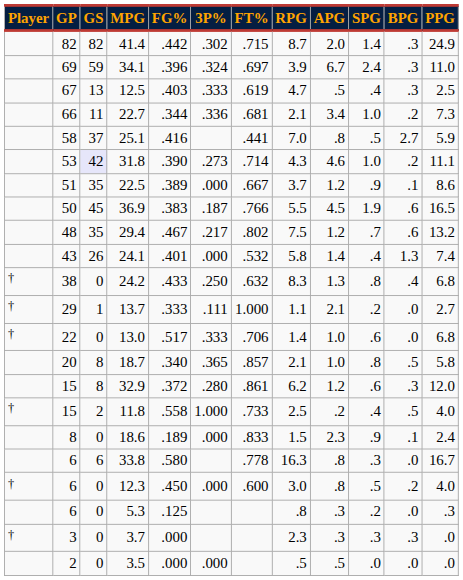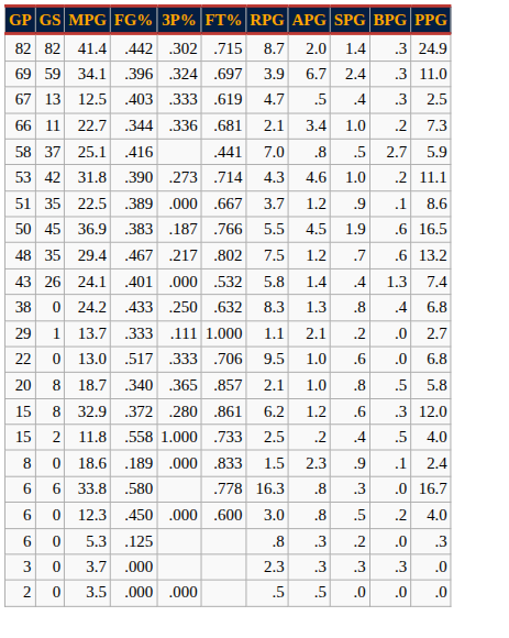- column: Player | † | † | † | † | † | †
31.8 | GS: lavender background -> no background
13.0 | RPG: 1.4 -> 9.5
